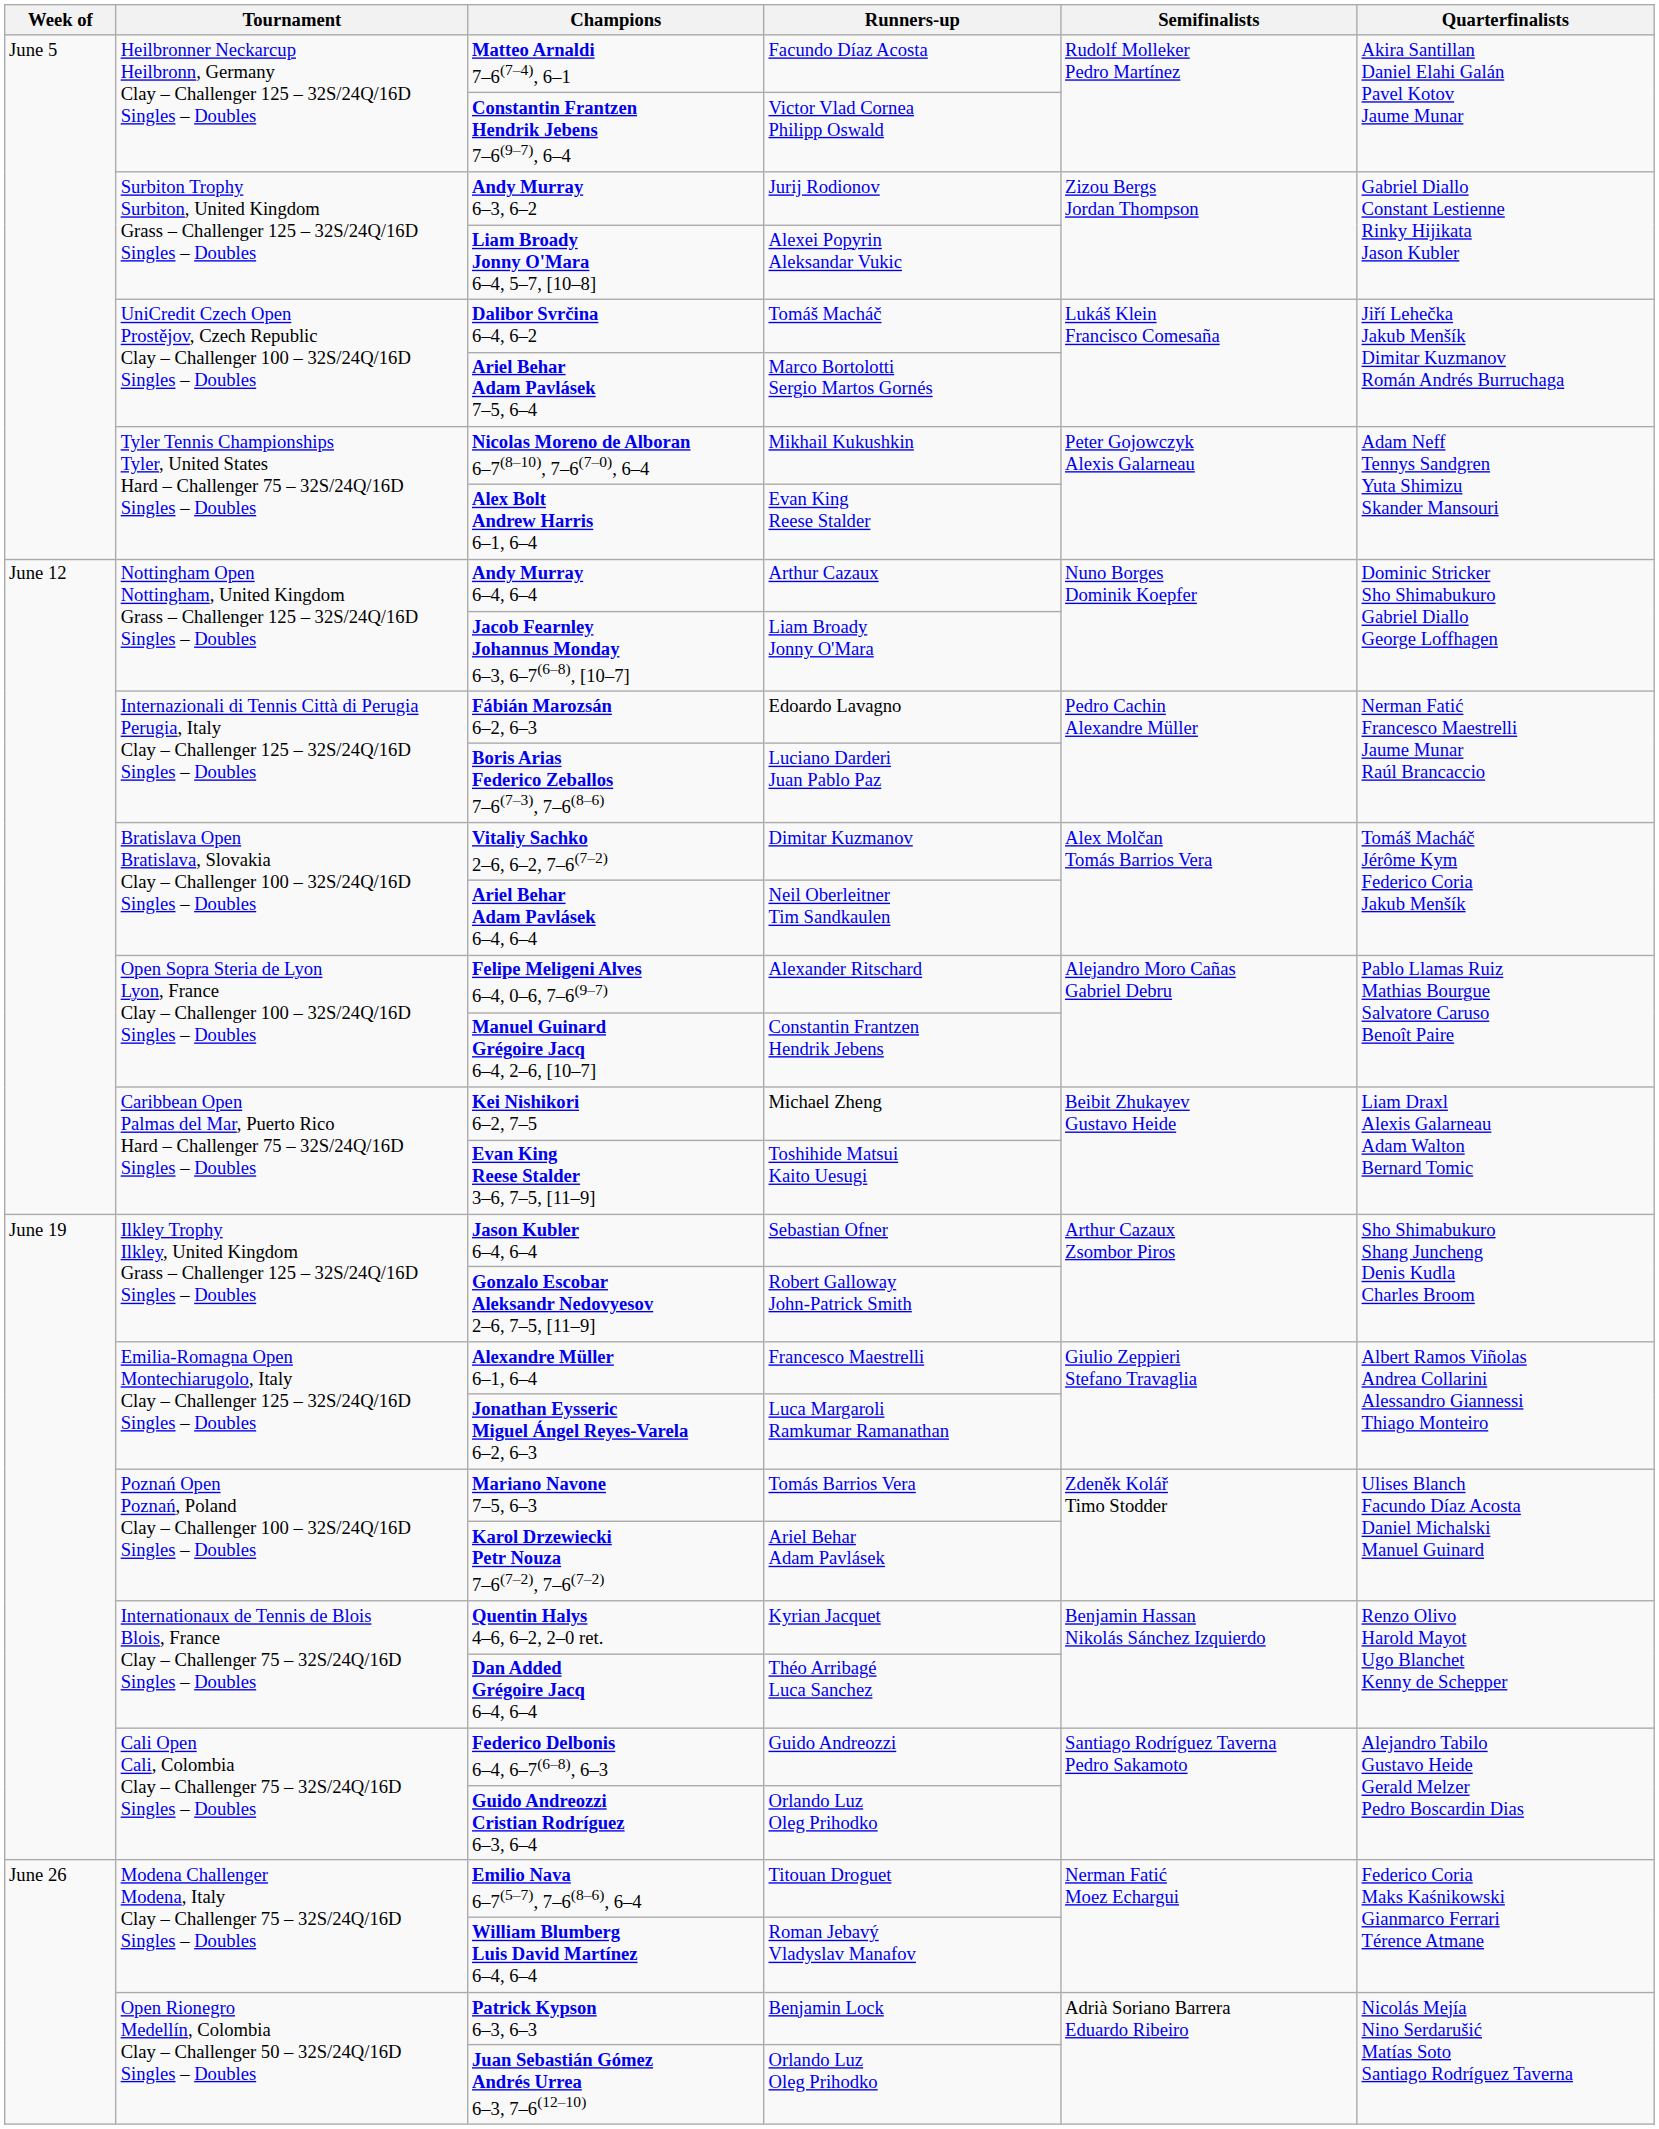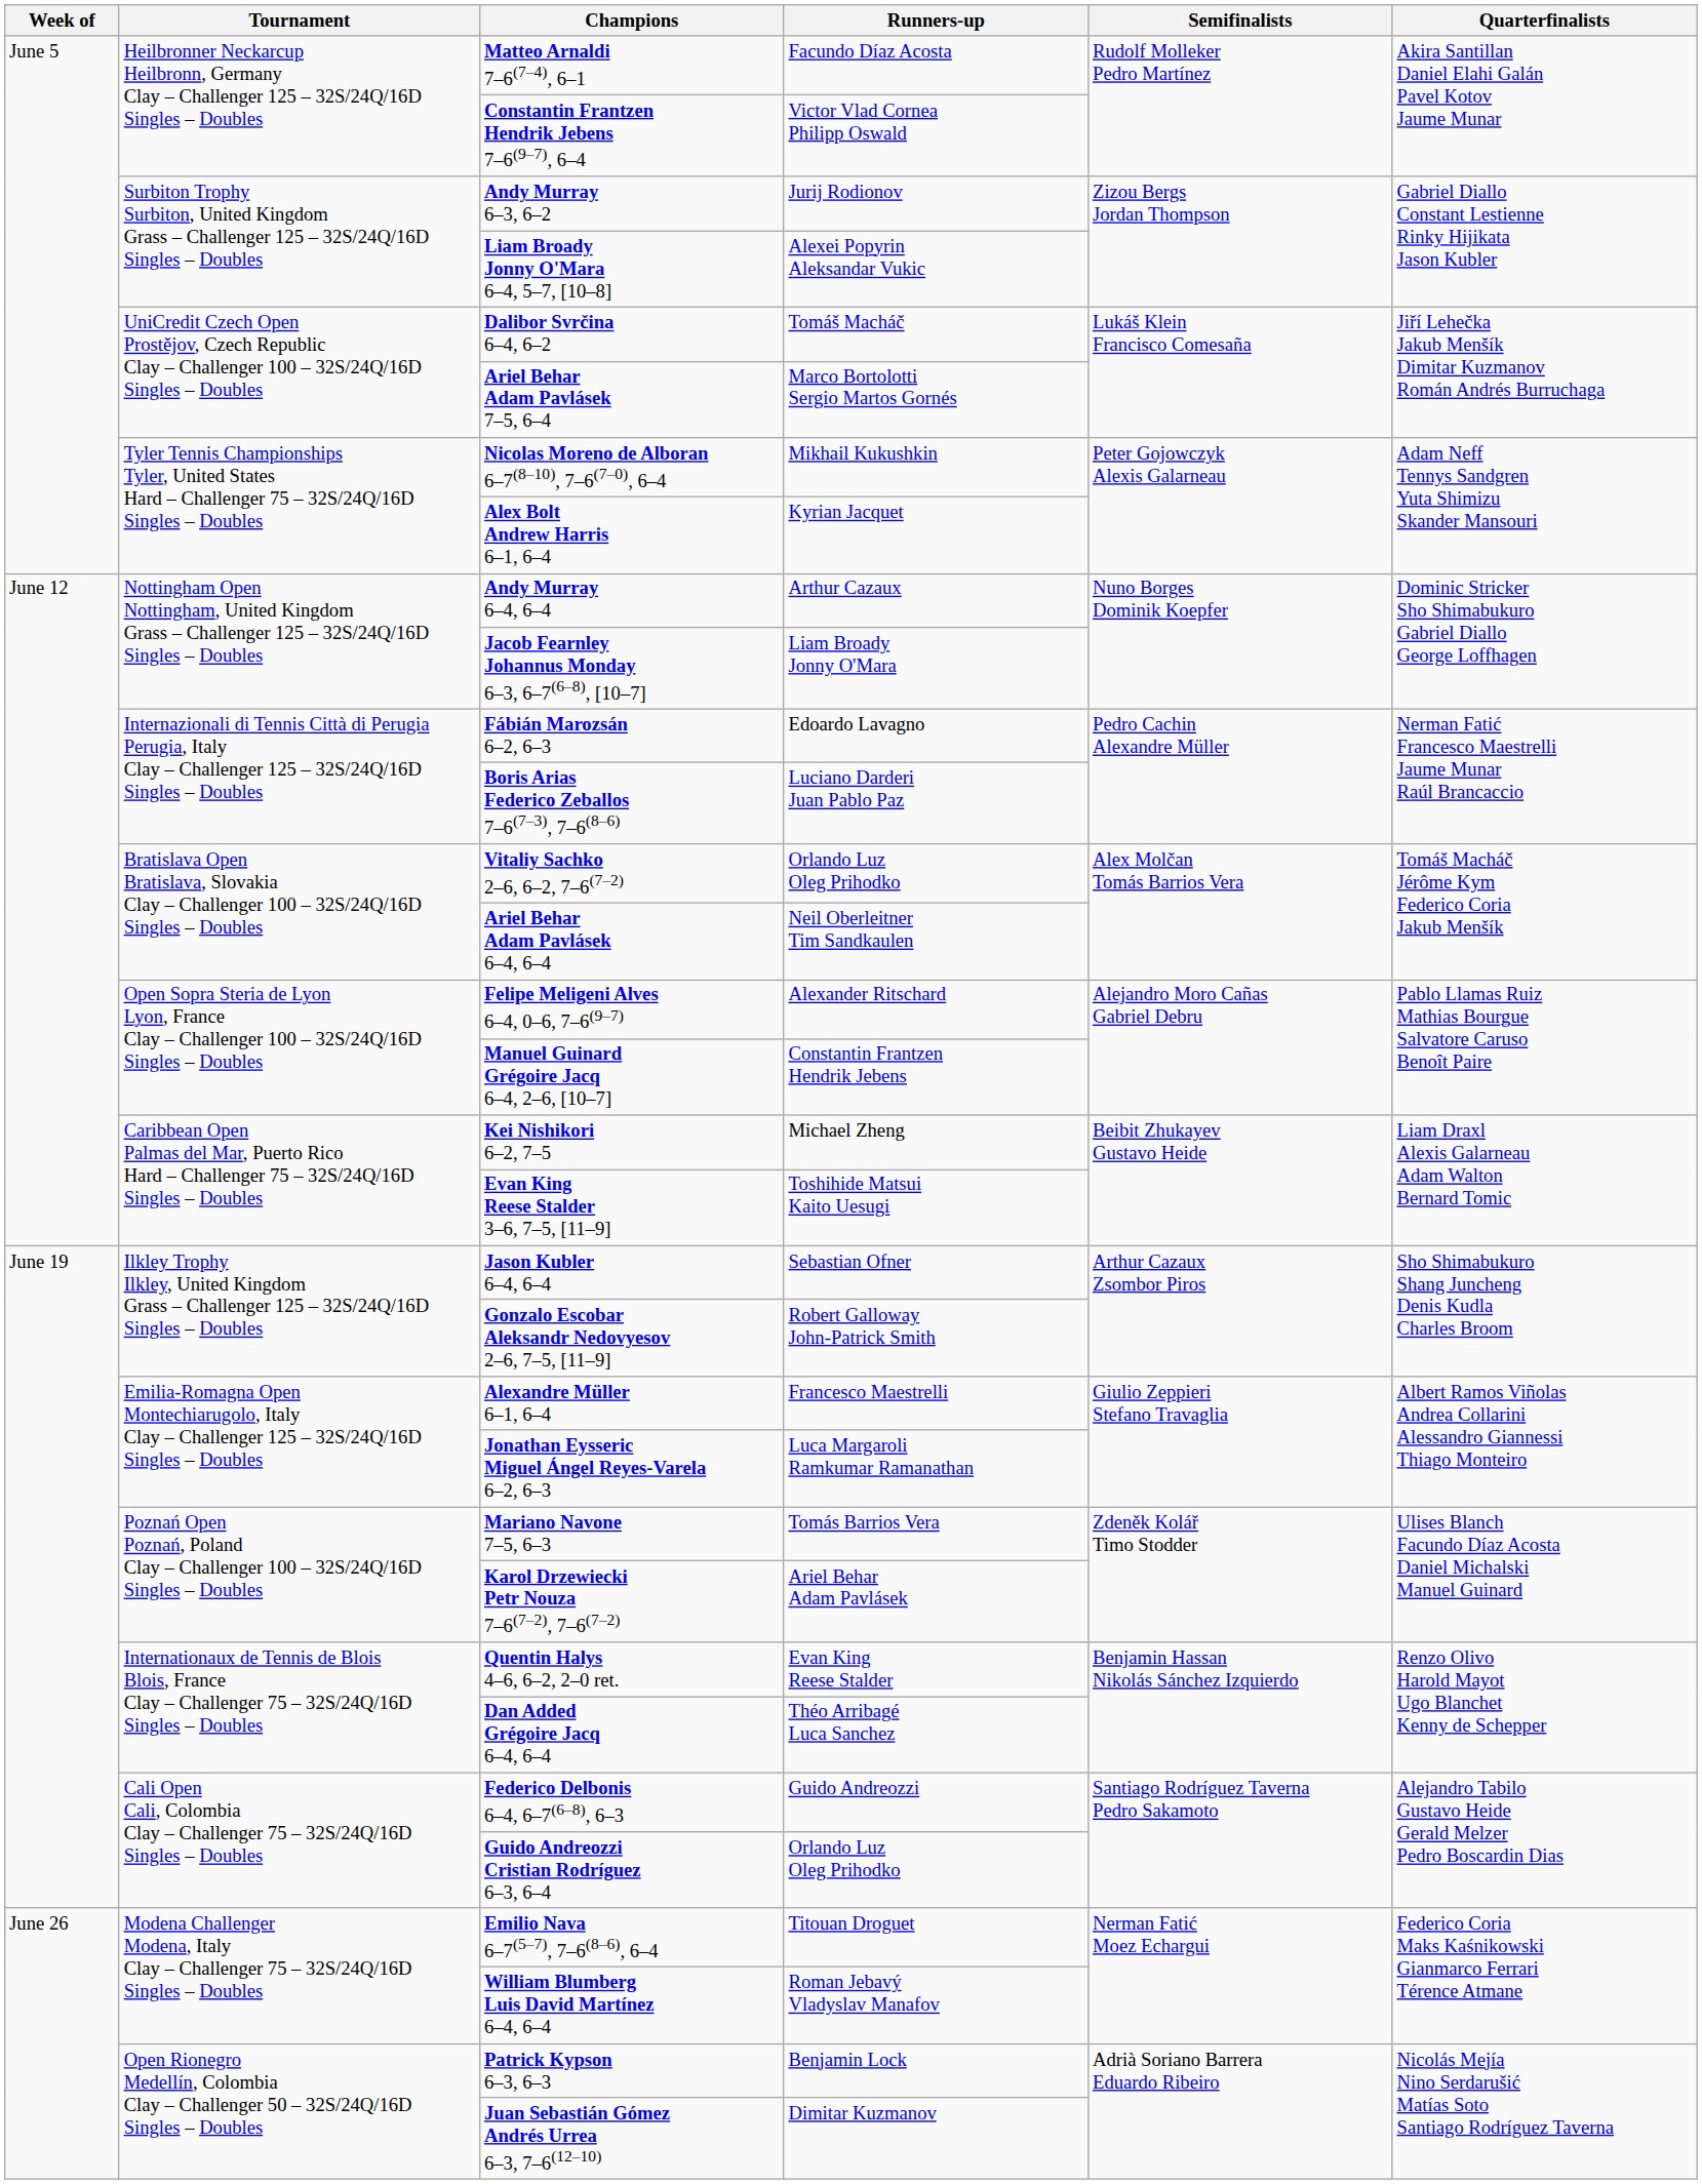Alex Bolt Andrew Harris 6–1, 6–4 | Runners-up: Evan King Reese Stalder -> Kyrian Jacquet
Vitaliy Sachko 2–6, 6–2, 7–6(7–2) | Runners-up: Dimitar Kuzmanov -> Orlando Luz Oleg Prihodko
Quentin Halys 4–6, 6–2, 2–0 ret. | Runners-up: Kyrian Jacquet -> Evan King Reese Stalder
Juan Sebastián Gómez Andrés Urrea 6–3, 7–6(12–10) | Runners-up: Orlando Luz Oleg Prihodko -> Dimitar Kuzmanov
